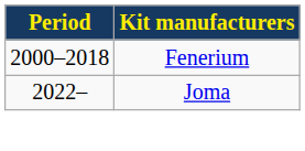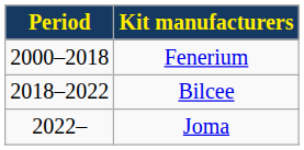+ row: 2018–2022 | Bilcee
